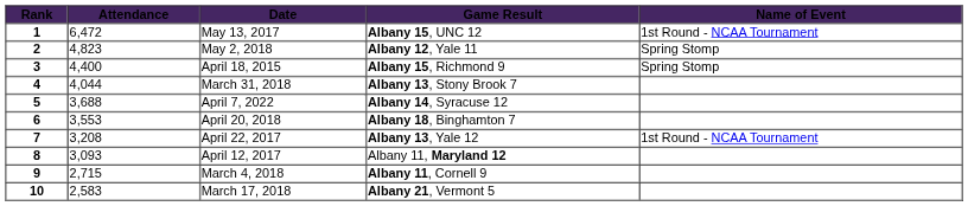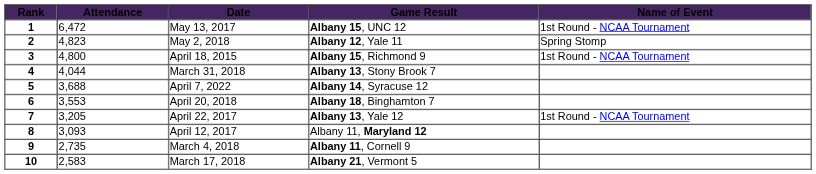3 | Attendance: 4,400 -> 4,800
3 | Name of Event: Spring Stomp -> 1st Round - NCAA Tournament
7 | Attendance: 3,208 -> 3,205
9 | Attendance: 2,715 -> 2,735
